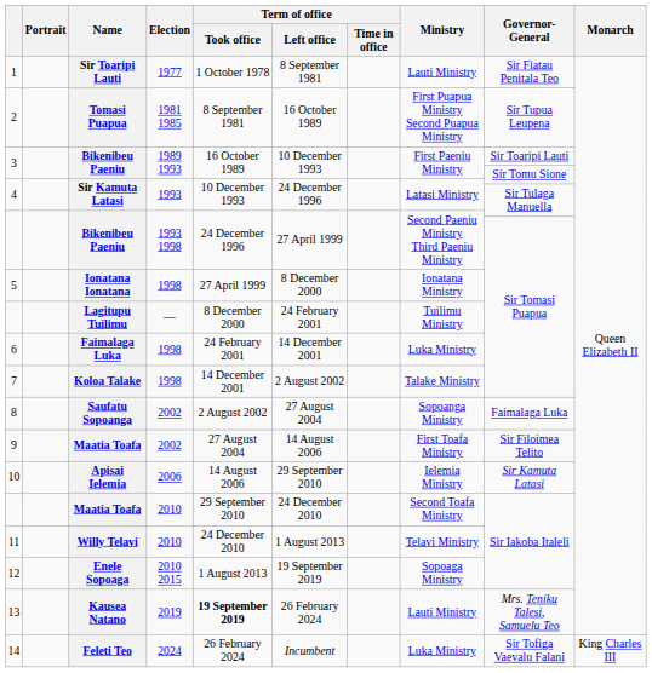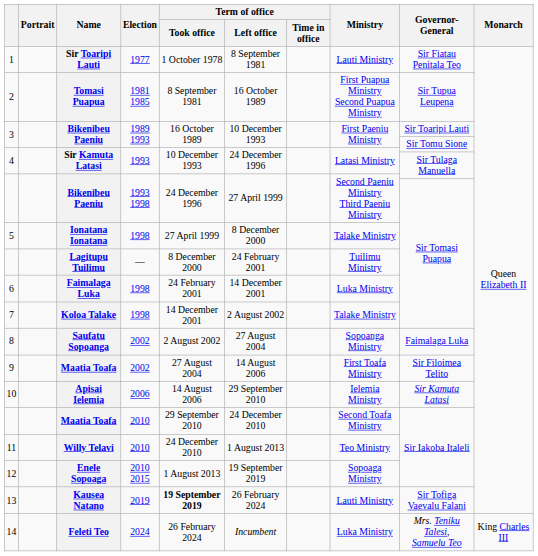5 | Ministry: Ionatana Ministry -> Talake Ministry
11 | Ministry: Telavi Ministry -> Teo Ministry
13 | Governor-General: Mrs. Teniku Talesi, Samuelu Teo -> Sir Tofiga Vaevalu Falani
14 | Governor-General: Sir Tofiga Vaevalu Falani -> Mrs. Teniku Talesi, Samuelu Teo
